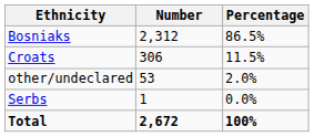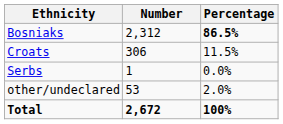Bosniaks | Percentage: normal -> bold
rows swapped: Serbs <-> other/undeclared
